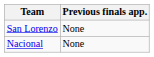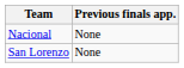rows swapped: Nacional <-> San Lorenzo
